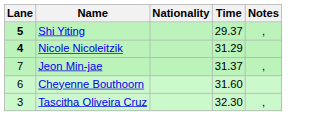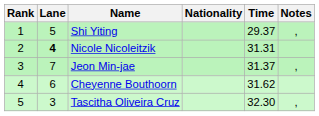+ column: Rank | 1 | 2 | 3 | 4 | 5
Shi Yiting | Lane: bold -> normal
Nicole Nicoleitzik | Time: 31.29 -> 31.31
Cheyenne Bouthoorn | Time: 31.60 -> 31.62
